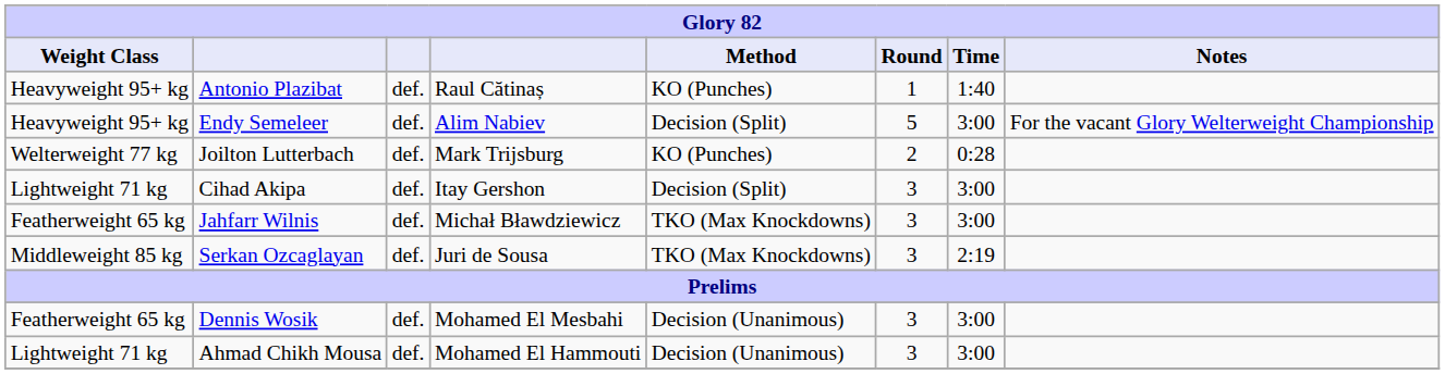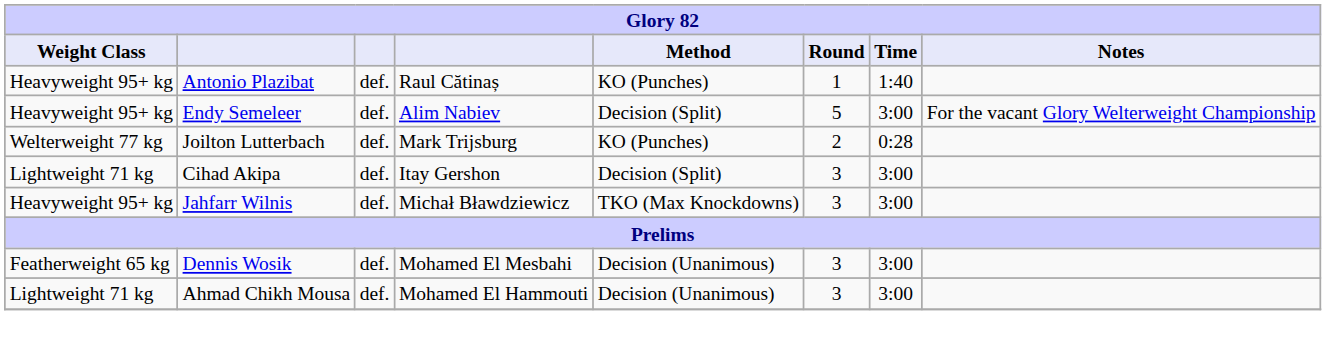Jahfarr Wilnis | Weight Class: Featherweight 65 kg -> Heavyweight 95+ kg
- row: Middleweight 85 kg | Serkan Ozcaglayan | def. | Juri de Sousa | TKO (Max Knockdowns) | 3 | 2:19
